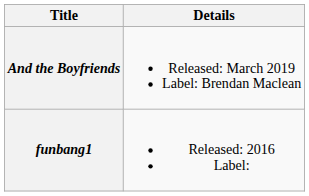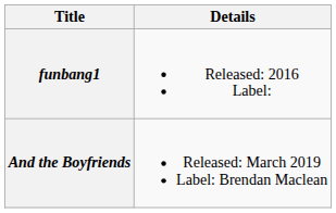rows swapped: funbang1 <-> And the Boyfriends
